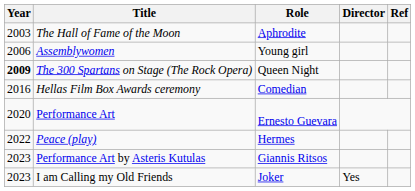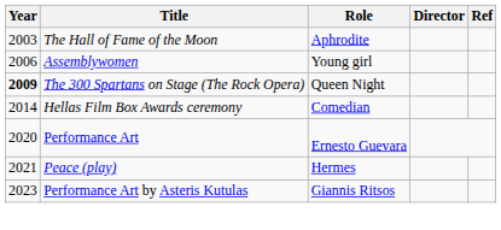Hellas Film Box Awards ceremony | Year: 2016 -> 2014
Peace (play) | Year: 2022 -> 2021
- row: 2023 | I am Calling my Old Friends | Joker | Yes
